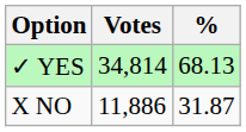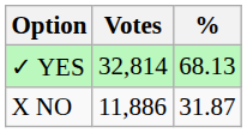✓ YES | Votes: 34,814 -> 32,814
